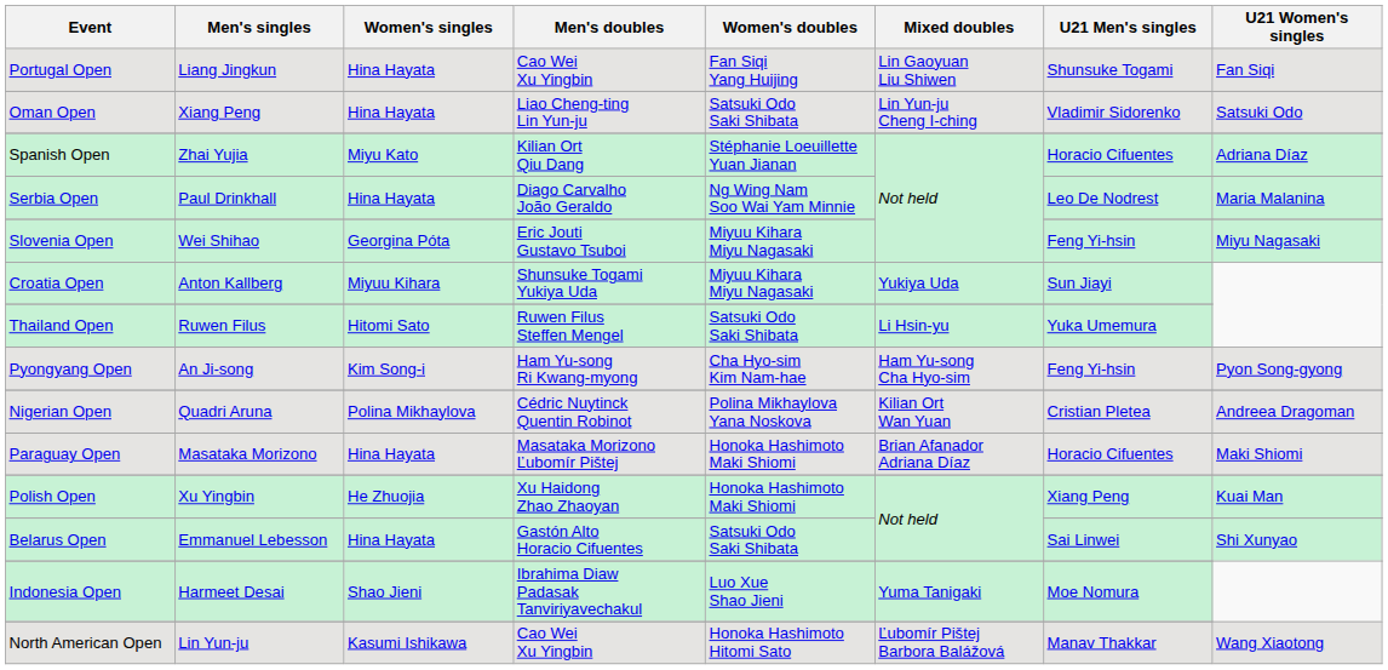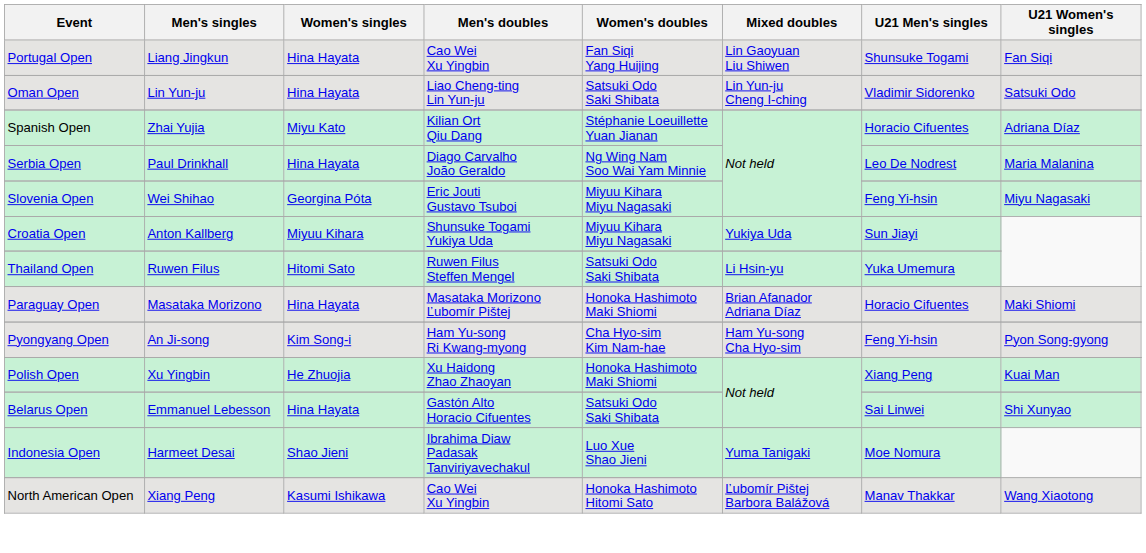Oman Open | Men's singles: Xiang Peng -> Lin Yun-ju
rows swapped: Pyongyang Open <-> Paraguay Open
- row: Nigerian Open | Quadri Aruna | Polina Mikhaylova | Cédric Nuytinck Quentin Robinot | Polina Mikhaylova Yana Noskova | Kilian Ort Wan Yuan | Cristian Pletea | Andreea Dragoman
North American Open | Men's singles: Lin Yun-ju -> Xiang Peng
